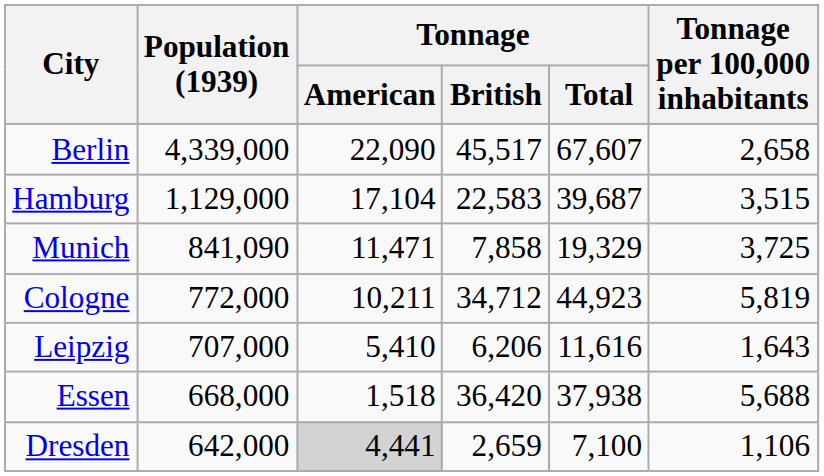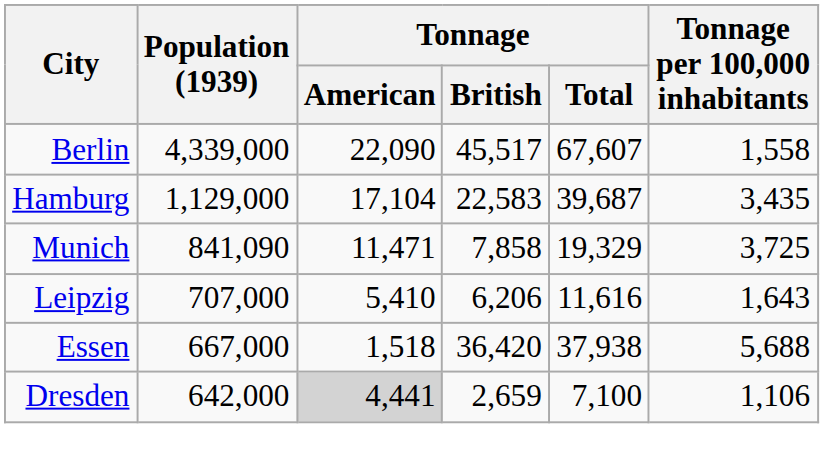Berlin | Tonnage per 100,000 inhabitants: 2,658 -> 1,558
Hamburg | Tonnage per 100,000 inhabitants: 3,515 -> 3,435
- row: Cologne | 772,000 | 10,211 | 34,712 | 44,923 | 5,819
Essen | Population (1939): 668,000 -> 667,000
